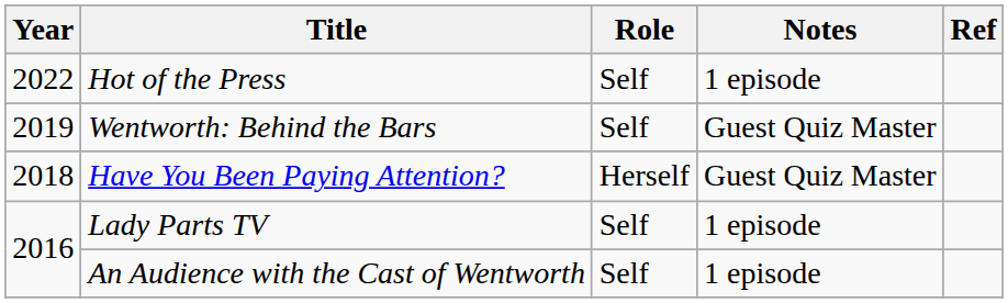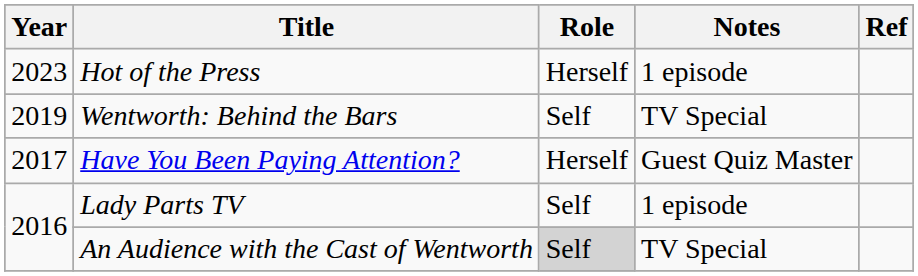Hot of the Press | Year: 2022 -> 2023
Hot of the Press | Role: Self -> Herself
Wentworth: Behind the Bars | Notes: Guest Quiz Master -> TV Special
Have You Been Paying Attention? | Year: 2018 -> 2017
An Audience with the Cast of Wentworth | Role: no background -> lightgrey background
An Audience with the Cast of Wentworth | Notes: 1 episode -> TV Special
